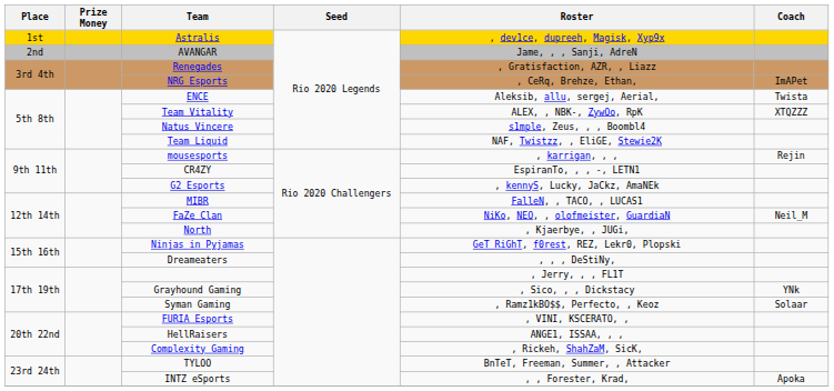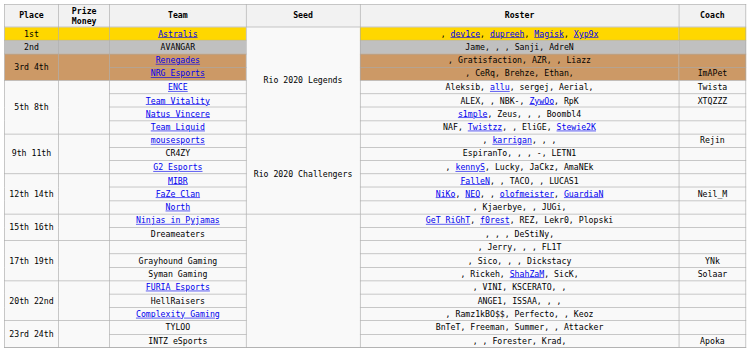Syman Gaming | Roster: , Ramz1kBO$$, Perfecto, , Keoz -> , Rickeh, ShahZaM, SicK,
Complexity Gaming | Roster: , Rickeh, ShahZaM, SicK, -> , Ramz1kBO$$, Perfecto, , Keoz
